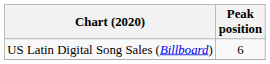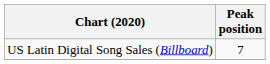US Latin Digital Song Sales (Billboard) | Peak position: 6 -> 7
